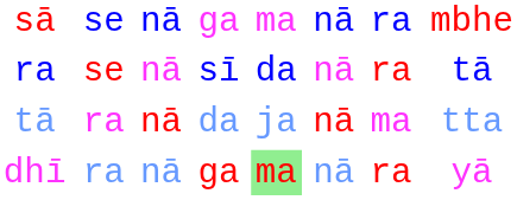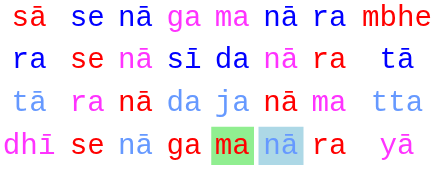dhī | column 2: ra -> se
dhī | column 6: no background -> lightblue background
